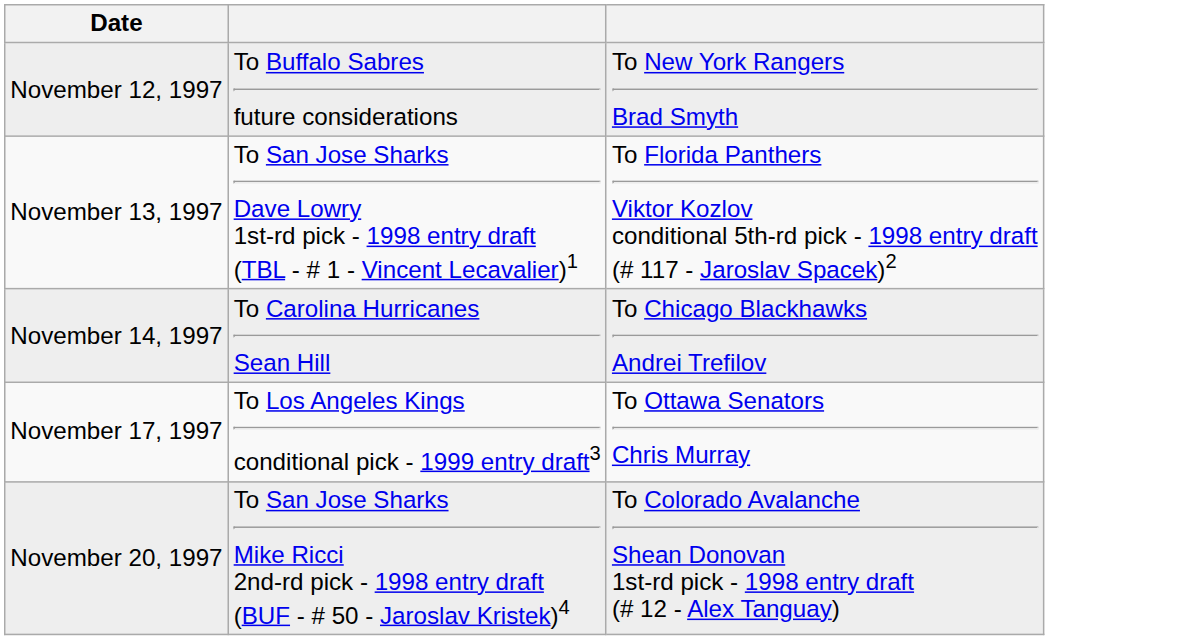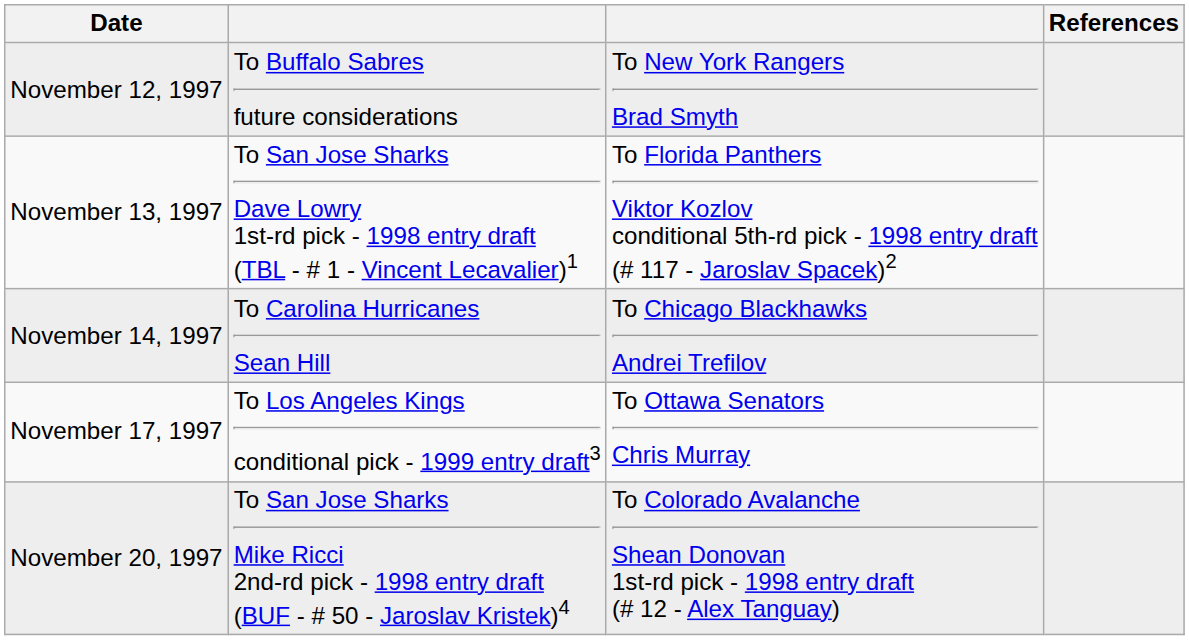+ column: References
